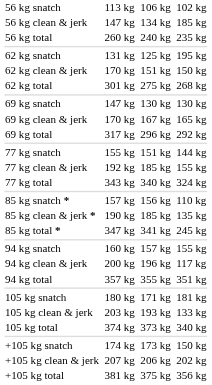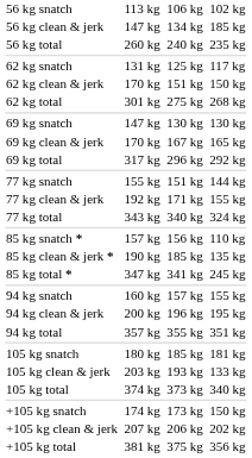62 kg snatch | column 7: 195 kg -> 117 kg
77 kg clean & jerk | column 5: 185 kg -> 171 kg
94 kg clean & jerk | column 7: 117 kg -> 195 kg
105 kg snatch | column 5: 171 kg -> 185 kg
